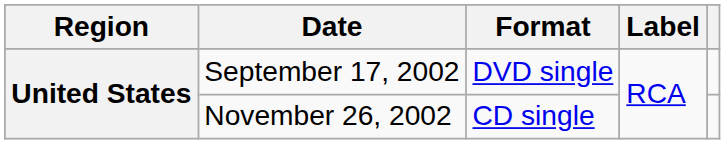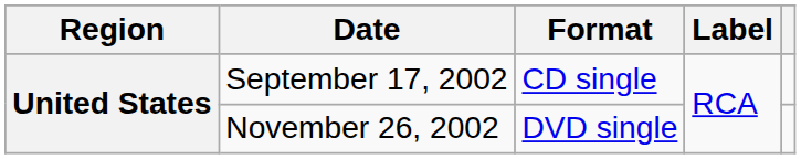September 17, 2002 | Format: DVD single -> CD single
November 26, 2002 | Format: CD single -> DVD single
